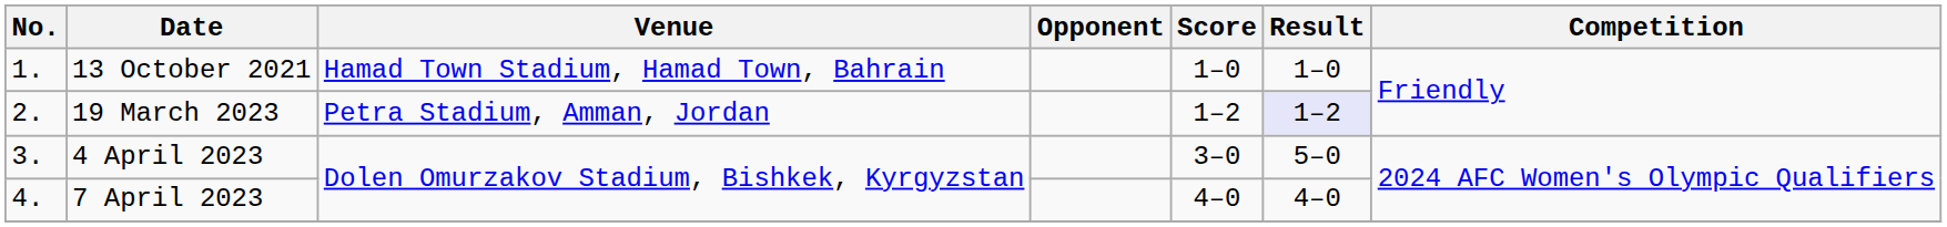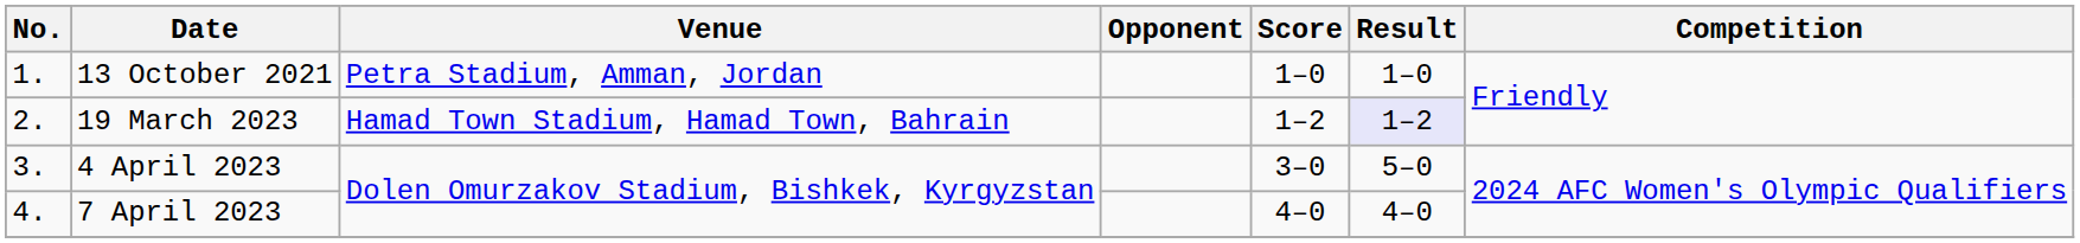13 October 2021 | Venue: Hamad Town Stadium, Hamad Town, Bahrain -> Petra Stadium, Amman, Jordan
19 March 2023 | Venue: Petra Stadium, Amman, Jordan -> Hamad Town Stadium, Hamad Town, Bahrain
